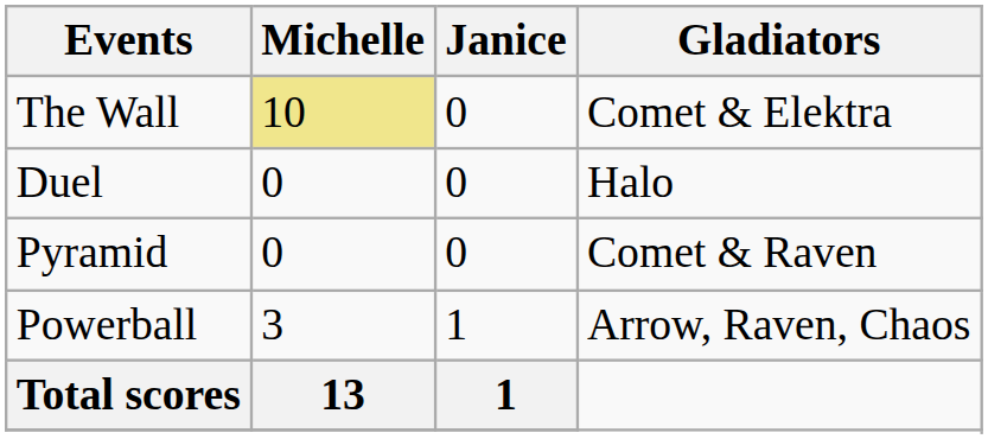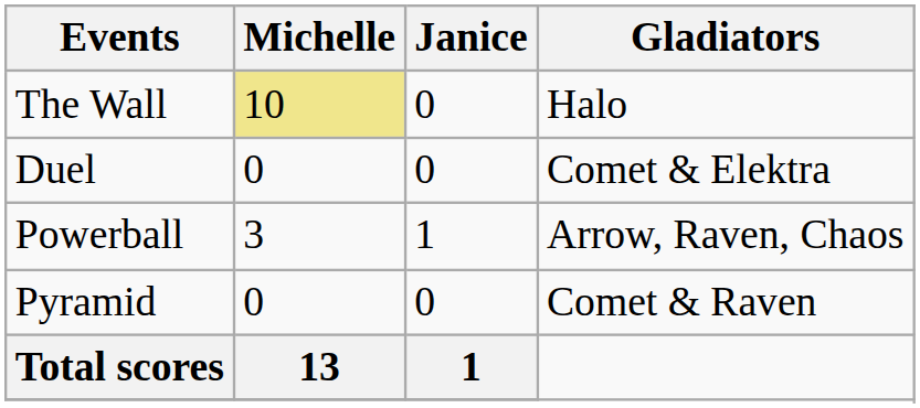The Wall | Gladiators: Comet & Elektra -> Halo
Duel | Gladiators: Halo -> Comet & Elektra
rows swapped: Powerball <-> Pyramid
